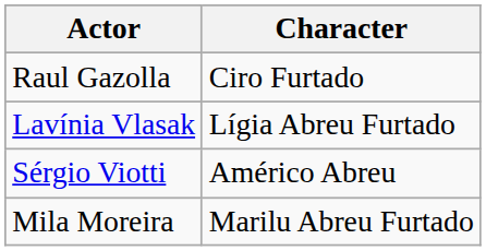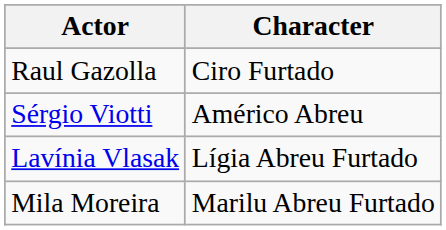rows swapped: Sérgio Viotti <-> Lavínia Vlasak
